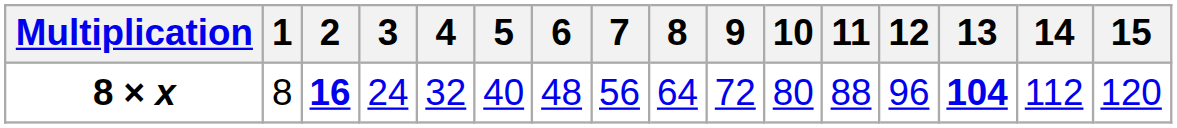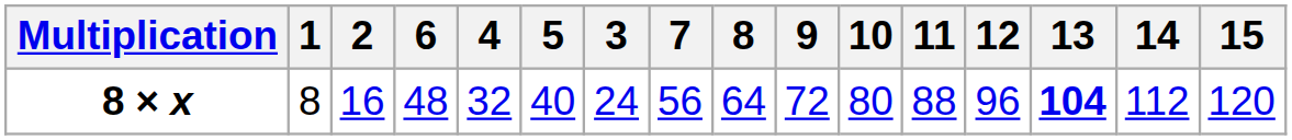columns swapped: 3 <-> 6
8 × x | 2: bold -> normal
